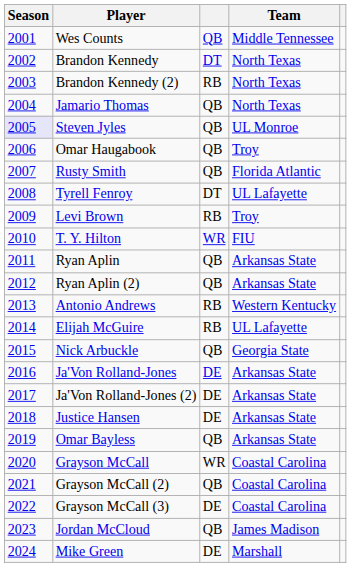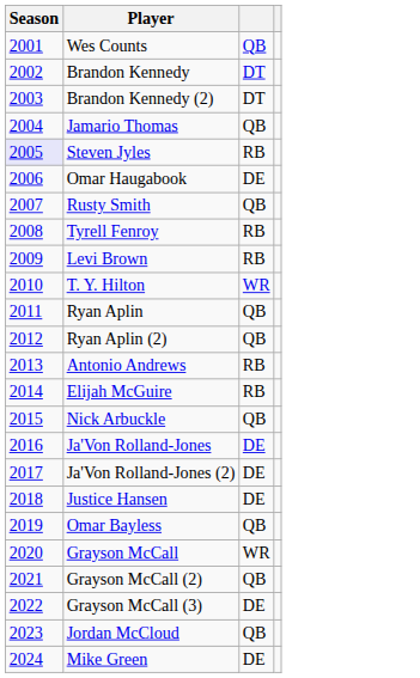- column: Team | Middle Tennessee | North Texas | North Texas | North Texas | UL Monroe | Troy | Florida Atlantic | UL Lafayette | Troy | FIU | Arkansas State | Arkansas State | Western Kentucky | UL Lafayette | Georgia State | Arkansas State | Arkansas State | Arkansas State | Arkansas State | Coastal Carolina | Coastal Carolina | Coastal Carolina | James Madison | Marshall
Brandon Kennedy (2) | column 3: RB -> DT
Steven Jyles | column 3: QB -> RB
Omar Haugabook | column 3: QB -> DE
Tyrell Fenroy | column 3: DT -> RB
